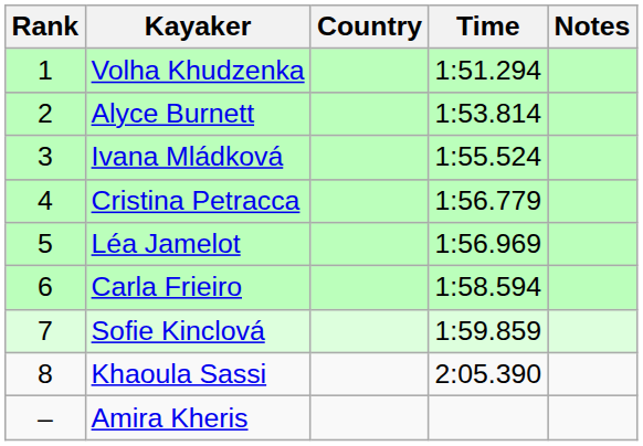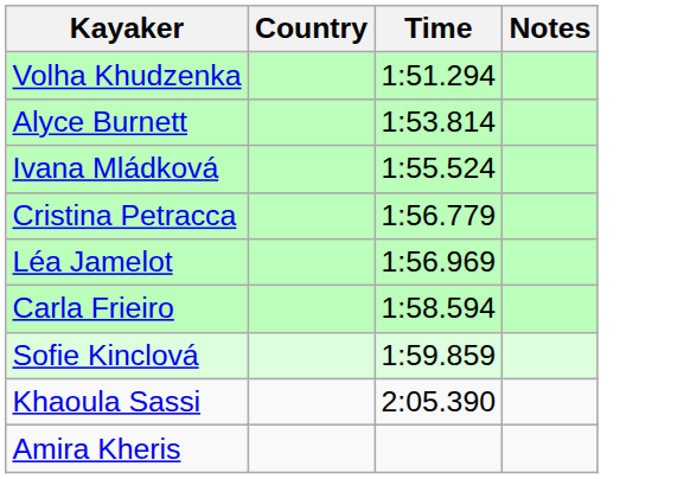- column: Rank | 1 | 2 | 3 | 4 | 5 | 6 | 7 | 8 | –
